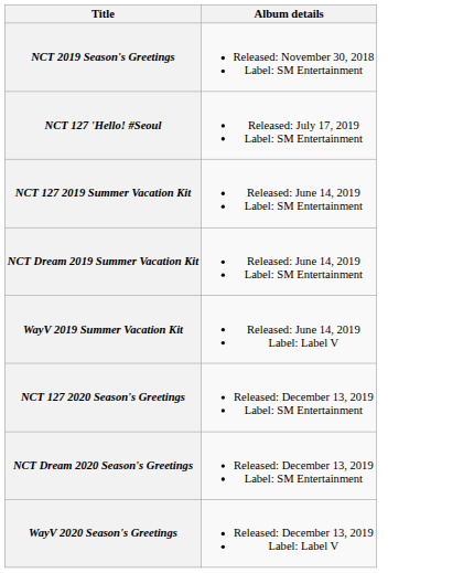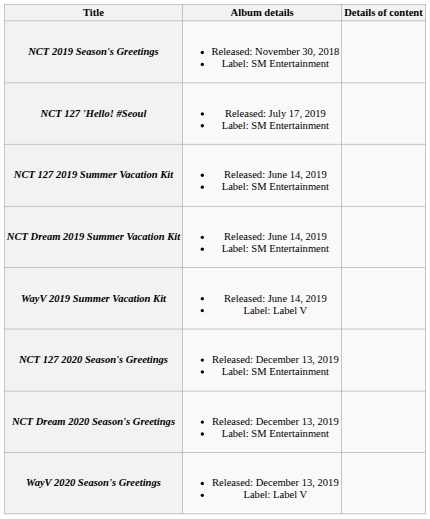+ column: Details of content
